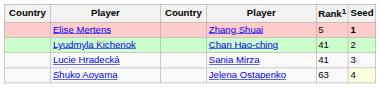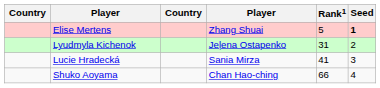Lyudmyla Kichenok | column 4: Chan Hao-ching -> Jeļena Ostapenko
Lyudmyla Kichenok | Rank1: 41 -> 31
Shuko Aoyama | column 4: Jeļena Ostapenko -> Chan Hao-ching
Shuko Aoyama | Rank1: 63 -> 66
Shuko Aoyama | Seed: lightyellow background -> no background
